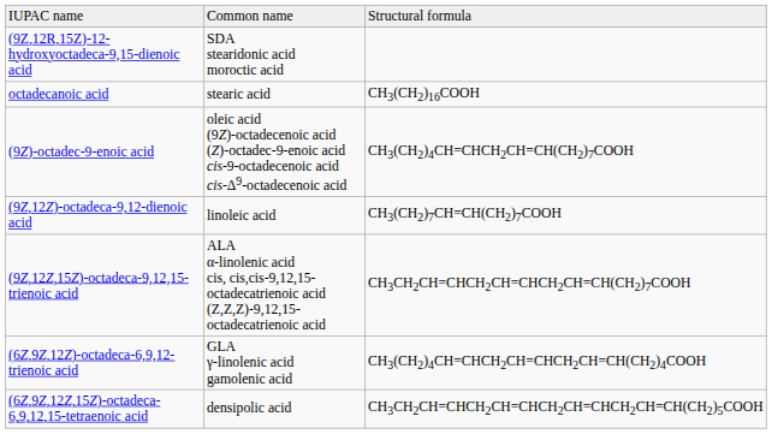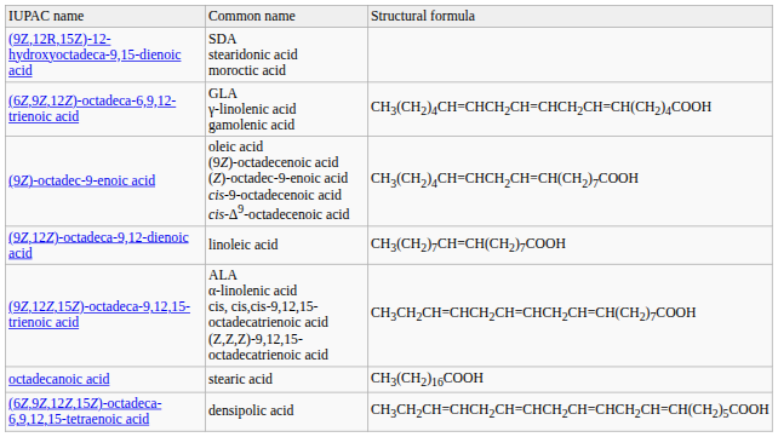rows swapped: octadecanoic acid <-> (6Z,9Z,12Z)-octadeca-6,9,12-trienoic acid
